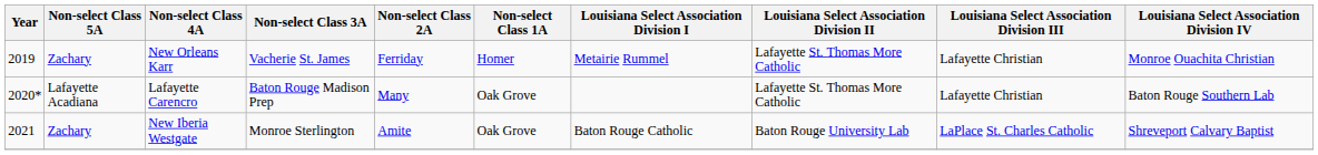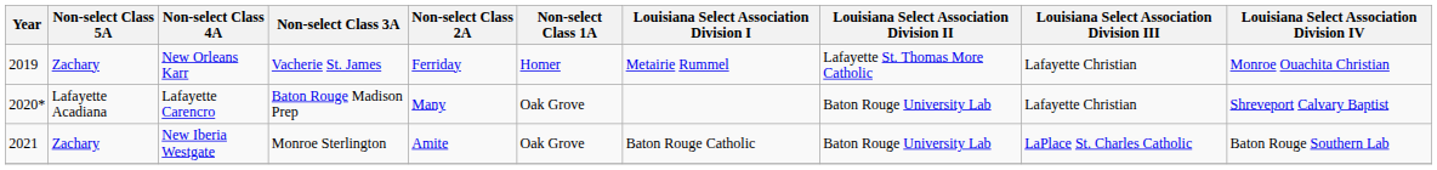Lafayette Carencro | Louisiana Select Association Division II: Lafayette St. Thomas More Catholic -> Baton Rouge University Lab
Lafayette Carencro | Louisiana Select Association Division IV: Baton Rouge Southern Lab -> Shreveport Calvary Baptist
New Iberia Westgate | Louisiana Select Association Division IV: Shreveport Calvary Baptist -> Baton Rouge Southern Lab
